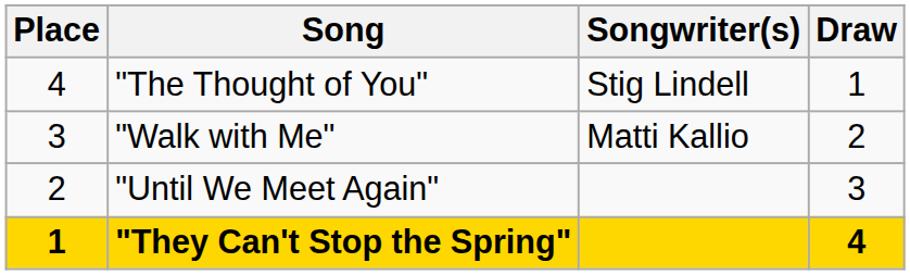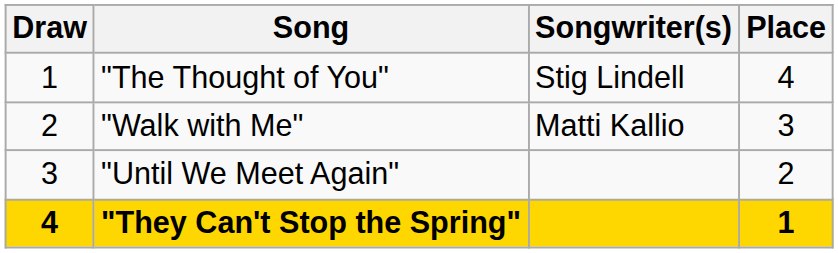columns swapped: Draw <-> Place
